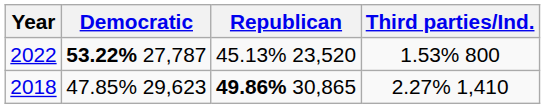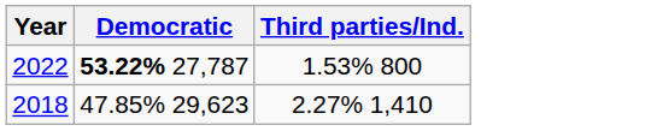- column: Republican | 45.13% 23,520 | 49.86% 30,865
